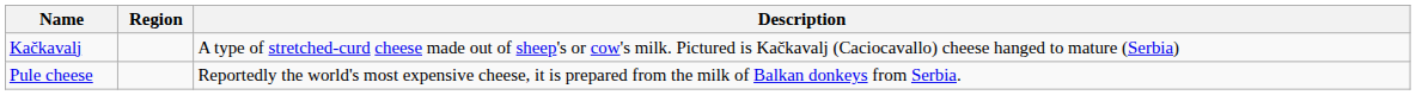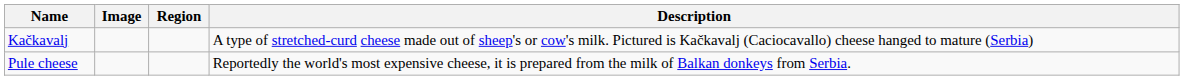+ column: Image
